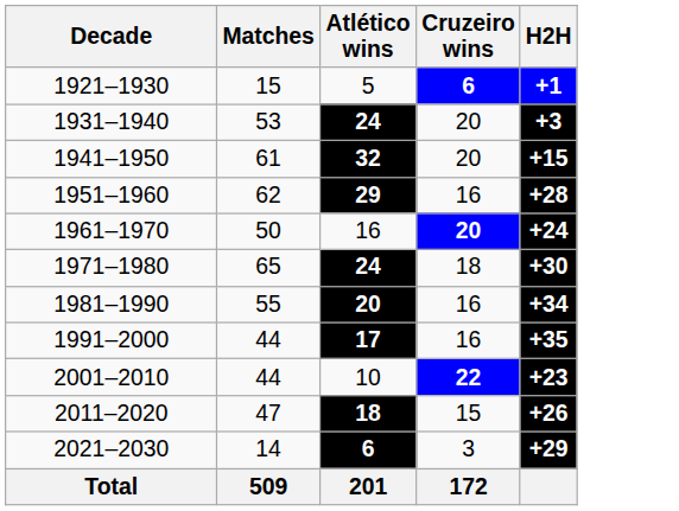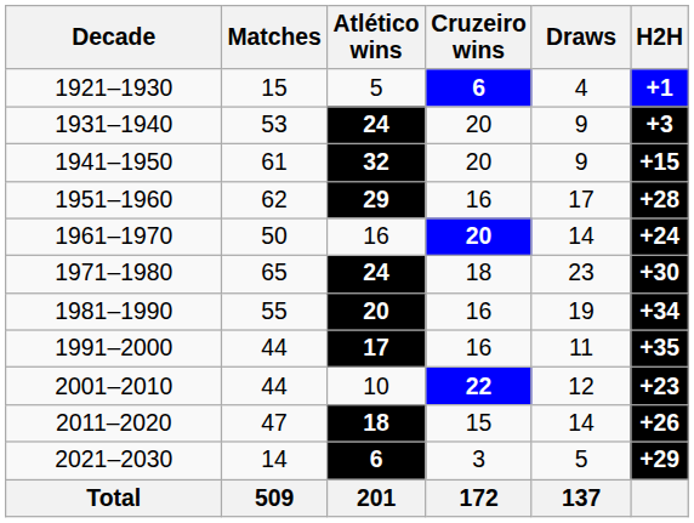+ column: Draws | 4 | 9 | 9 | 17 | 14 | 23 | 19 | 11 | 12 | 14 | 5 | 137
